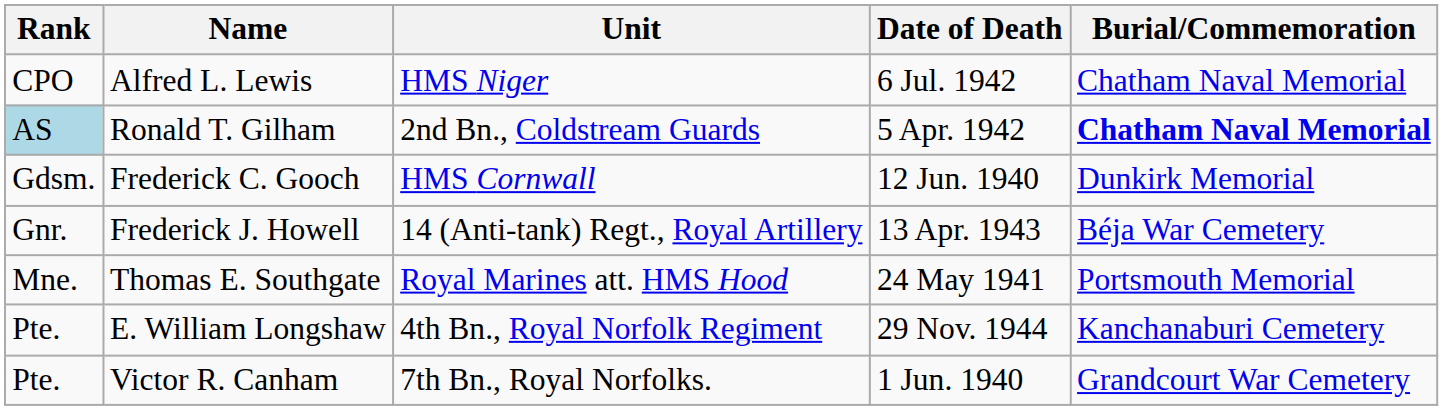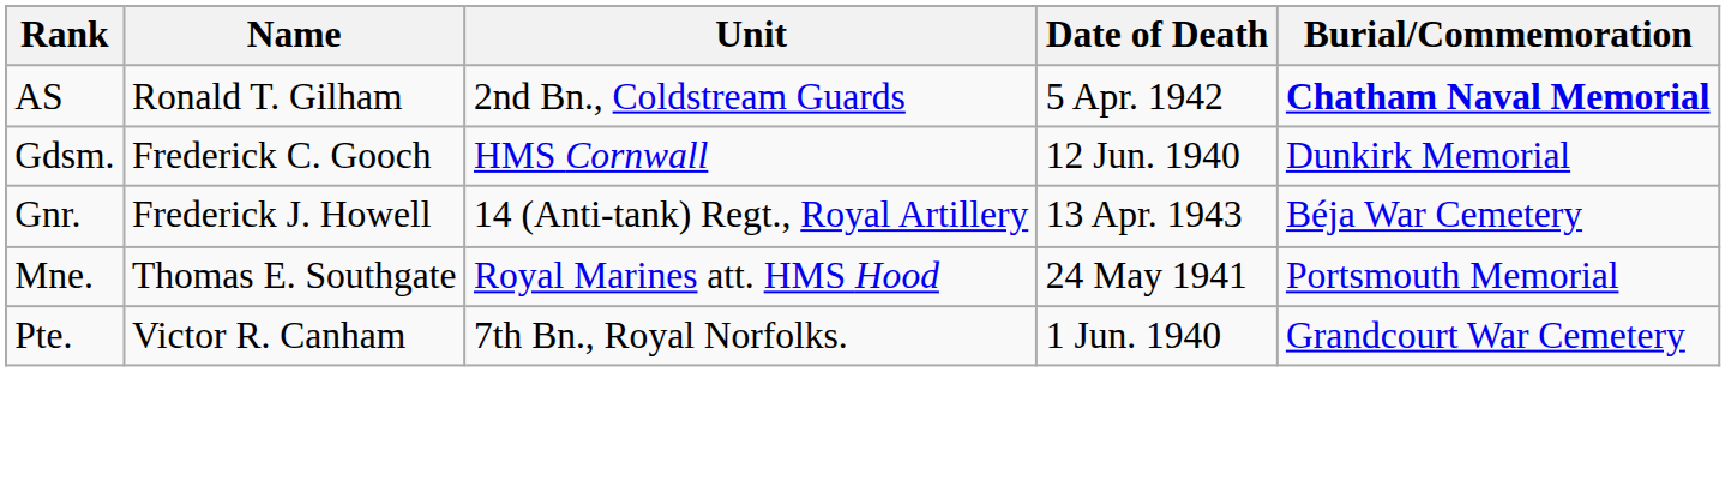- row: CPO | Alfred L. Lewis | HMS Niger | 6 Jul. 1942 | Chatham Naval Memorial
Ronald T. Gilham | Rank: lightblue background -> no background
- row: Pte. | E. William Longshaw | 4th Bn., Royal Norfolk Regiment | 29 Nov. 1944 | Kanchanaburi Cemetery
